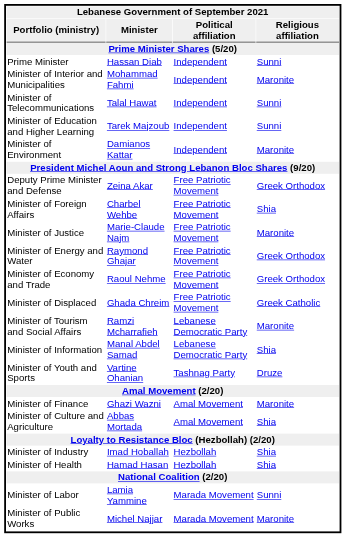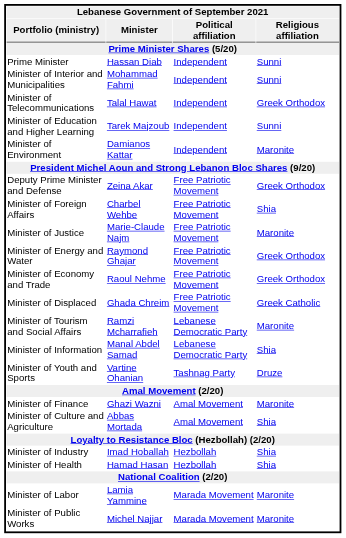Minister of Interior and Municipalities | Religious affiliation: Maronite -> Sunni
Minister of Telecommunications | Religious affiliation: Sunni -> Greek Orthodox
Minister of Labor | Religious affiliation: Sunni -> Maronite
